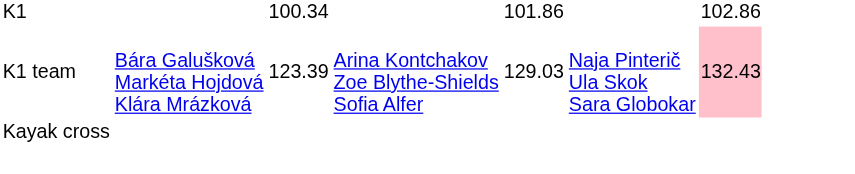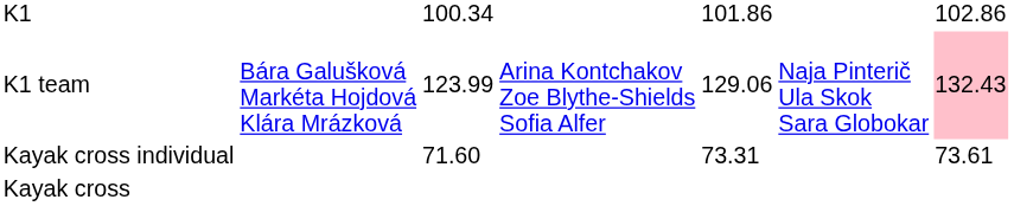K1 team | column 3: 123.39 -> 123.99
K1 team | column 5: 129.03 -> 129.06
+ row: Kayak cross individual | 71.60 | 73.31 | 73.61
